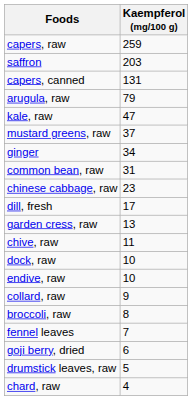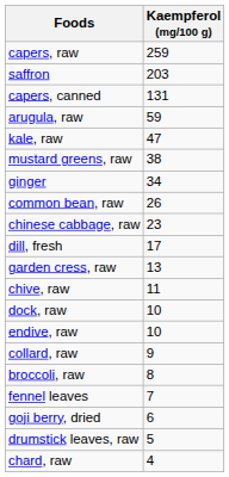arugula, raw | Kaempferol (mg/100 g): 79 -> 59
mustard greens, raw | Kaempferol (mg/100 g): 37 -> 38
common bean, raw | Kaempferol (mg/100 g): 31 -> 26
